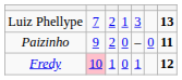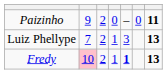rows swapped: Paizinho <-> Luiz Phellype
Fredy | column 3: 1 -> 2
Fredy | column 4: 0 -> 1
Fredy | column 5: normal -> bold
Fredy | column 7: 12 -> 13
